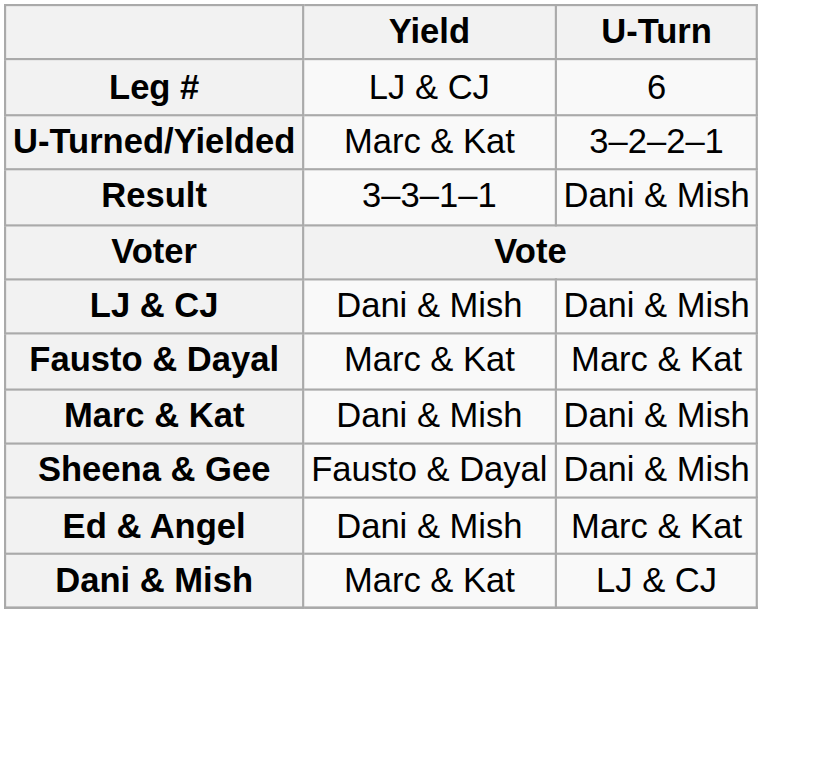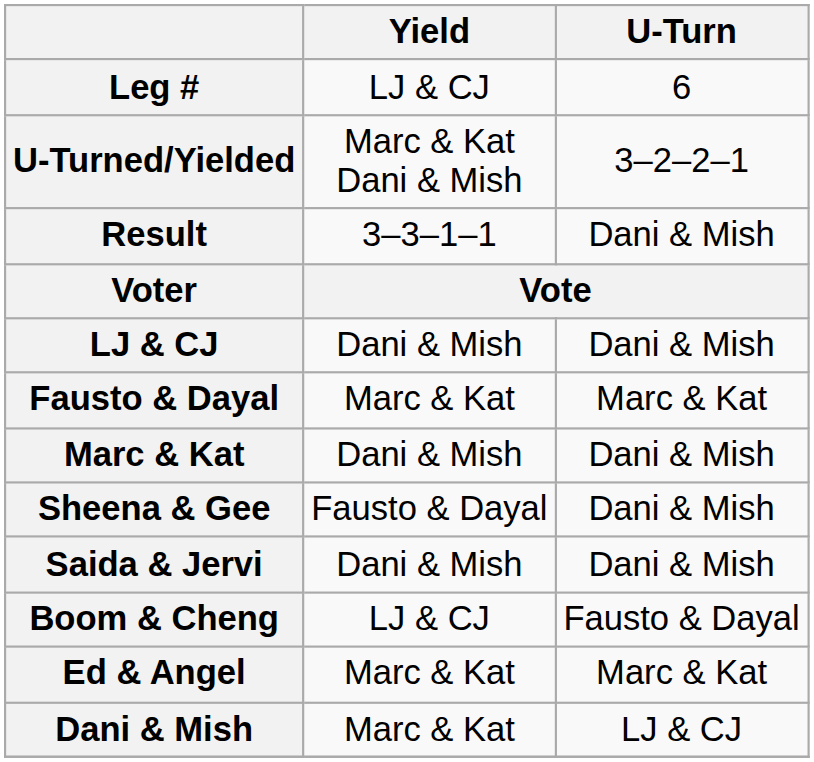U-Turned/Yielded | Yield: Marc & Kat -> Marc & Kat Dani & Mish
+ row: Saida & Jervi | Dani & Mish | Dani & Mish
+ row: Boom & Cheng | LJ & CJ | Fausto & Dayal
Ed & Angel | Yield: Dani & Mish -> Marc & Kat
